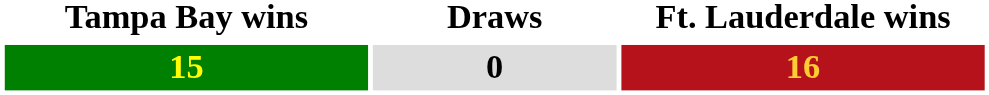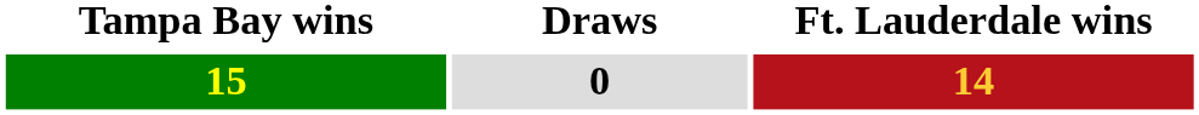15 | Ft. Lauderdale wins: 16 -> 14
